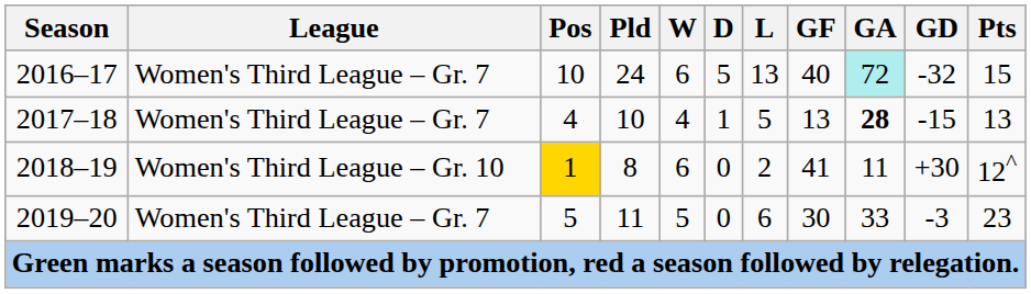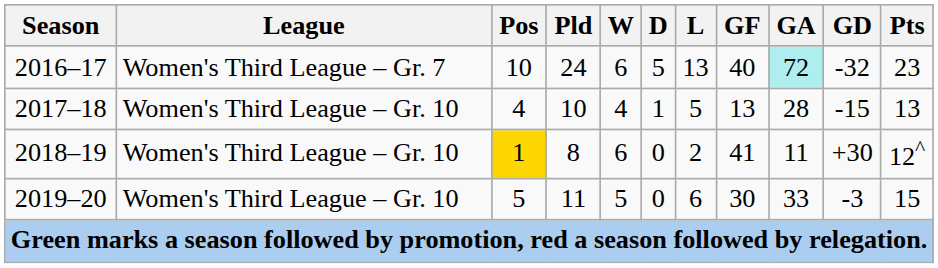2016–17 | Pts: 15 -> 23
2017–18 | League: Women's Third League – Gr. 7 -> Women's Third League – Gr. 10
2017–18 | GA: bold -> normal
2019–20 | League: Women's Third League – Gr. 7 -> Women's Third League – Gr. 10
2019–20 | Pts: 23 -> 15
